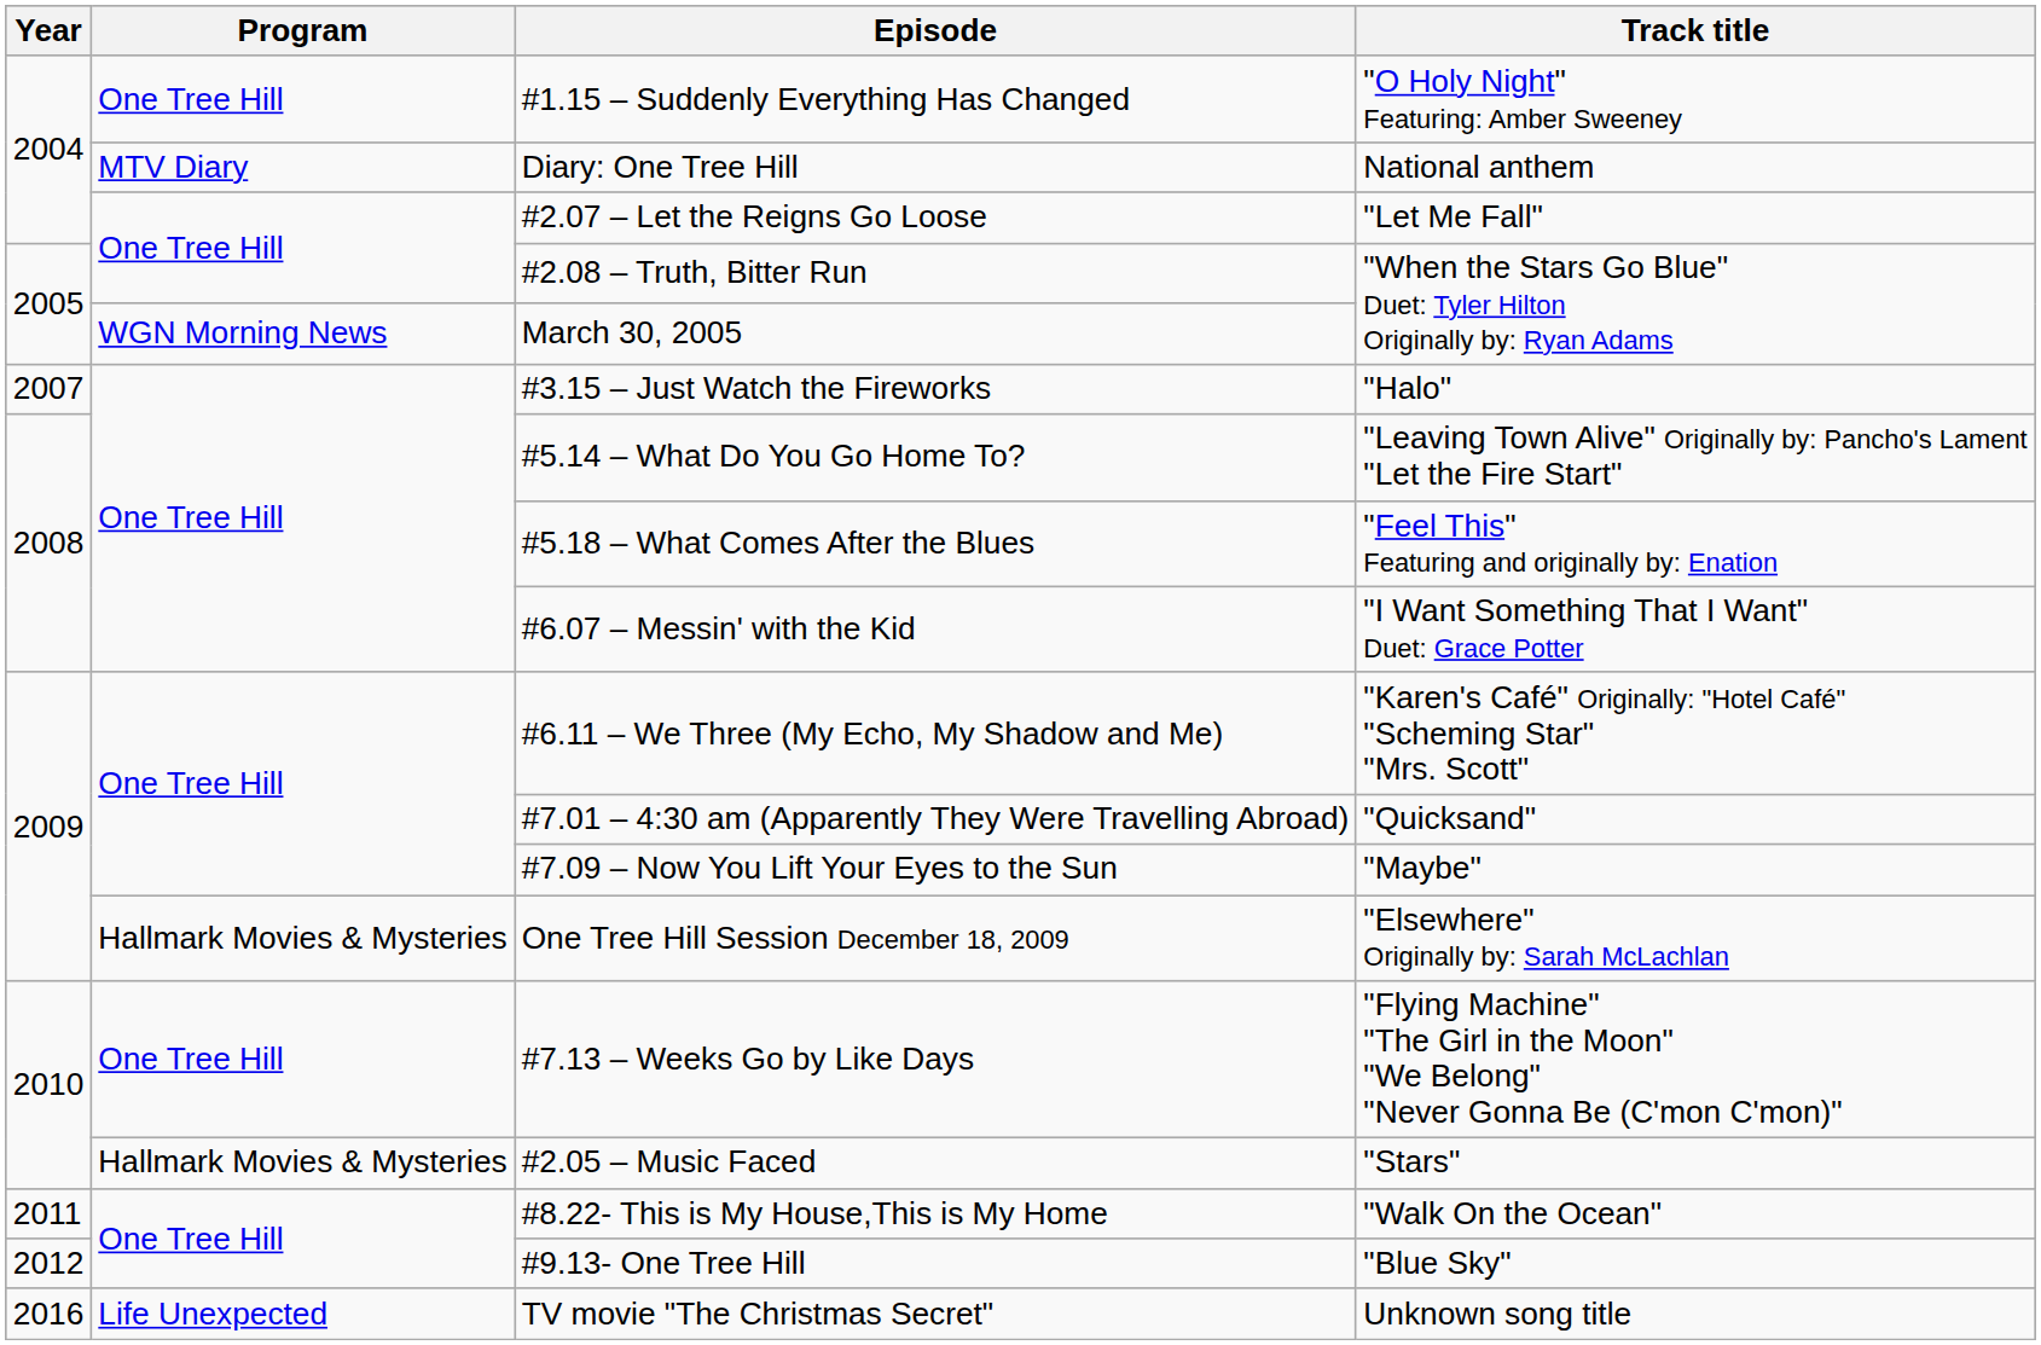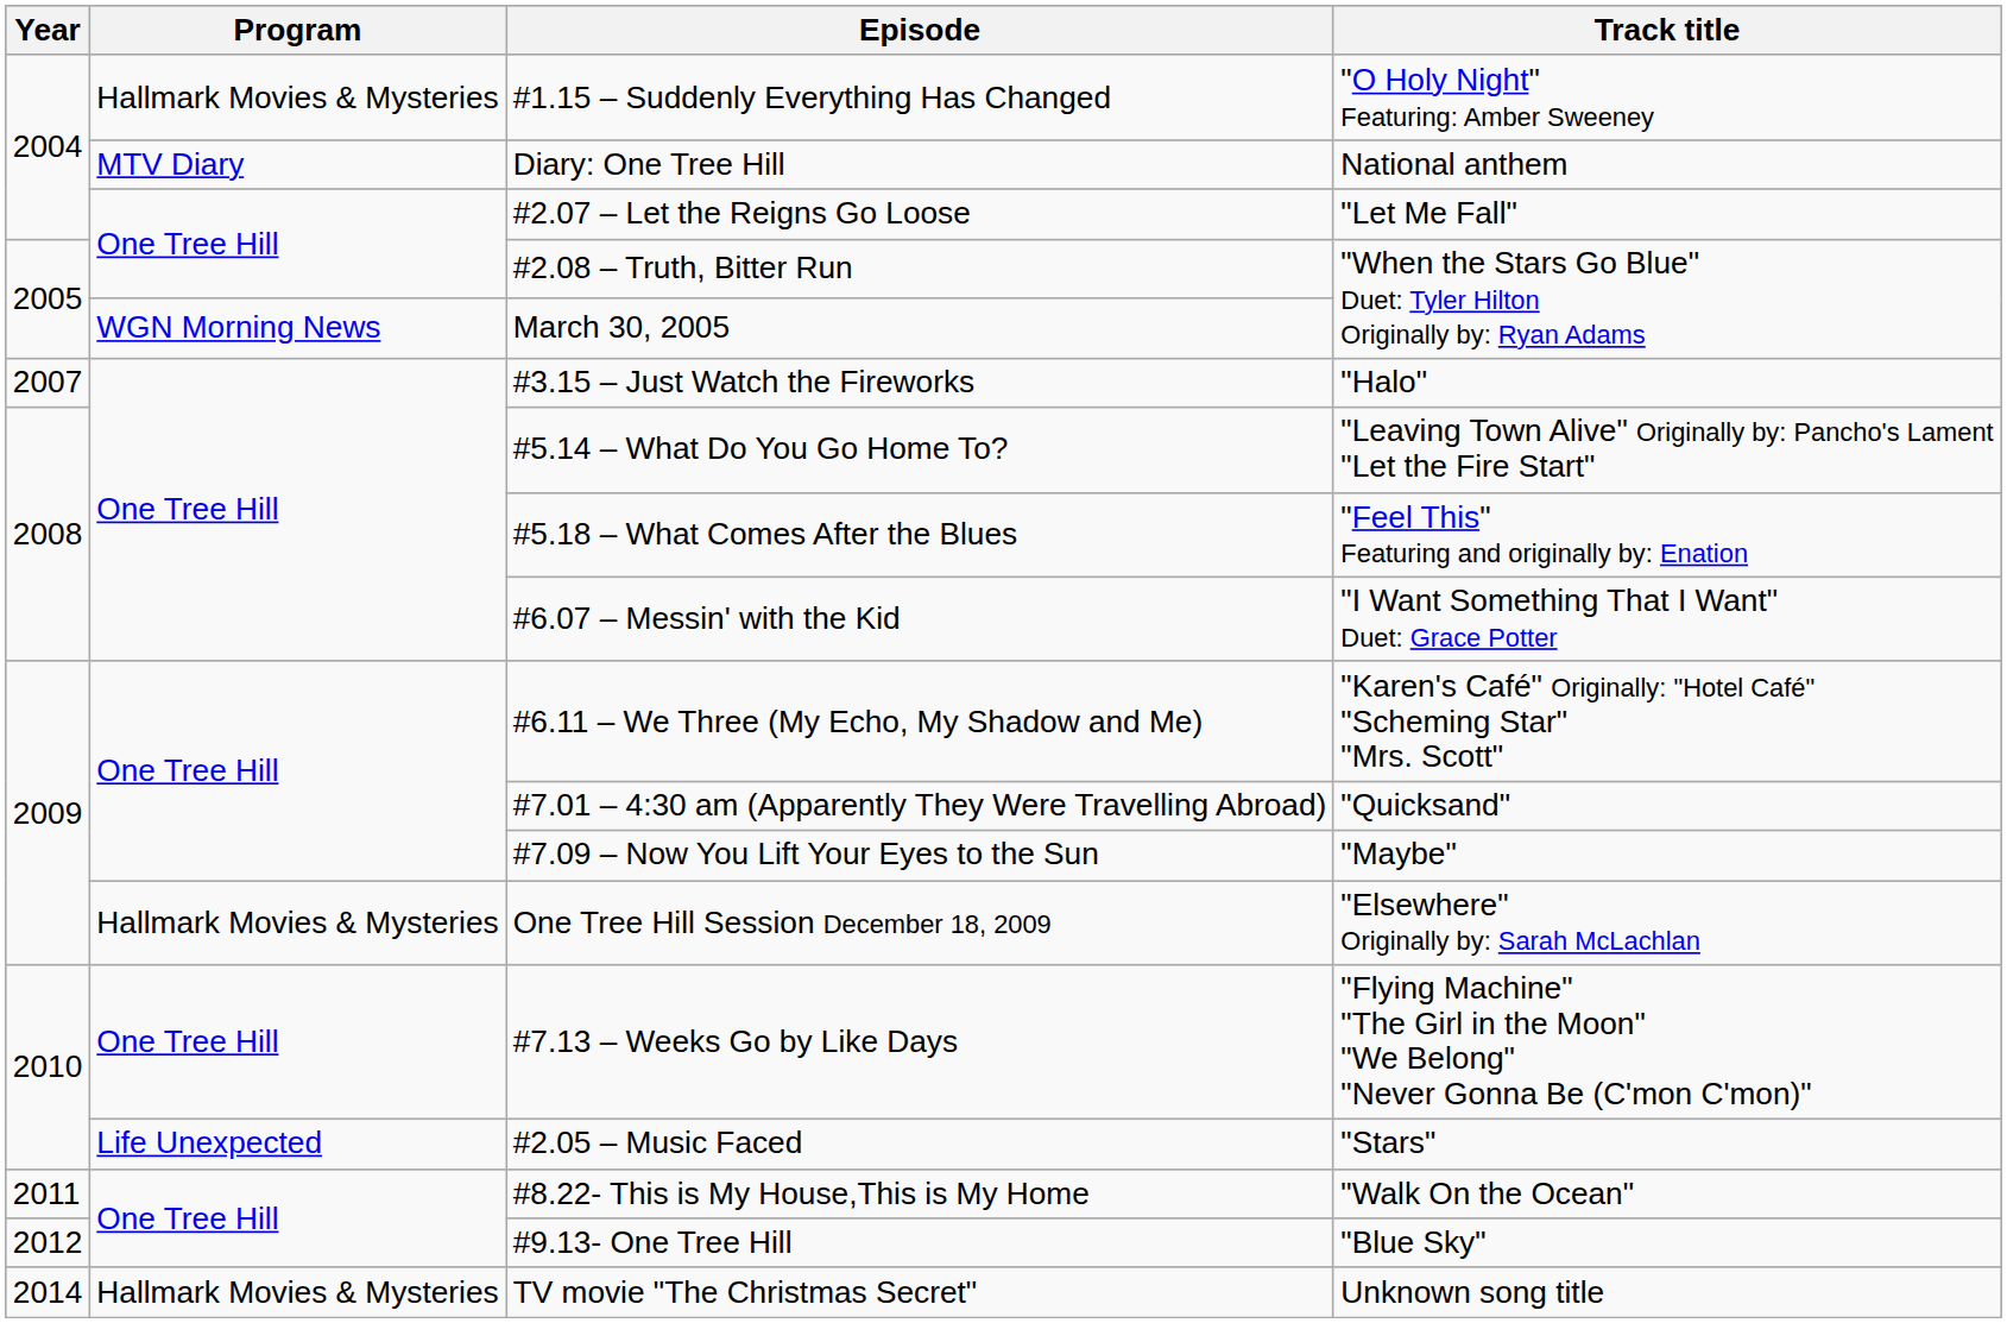#1.15 – Suddenly Everything Has Changed | Program: One Tree Hill -> Hallmark Movies & Mysteries
#2.05 – Music Faced | Program: Hallmark Movies & Mysteries -> Life Unexpected
TV movie "The Christmas Secret" | Year: 2016 -> 2014
TV movie "The Christmas Secret" | Program: Life Unexpected -> Hallmark Movies & Mysteries
